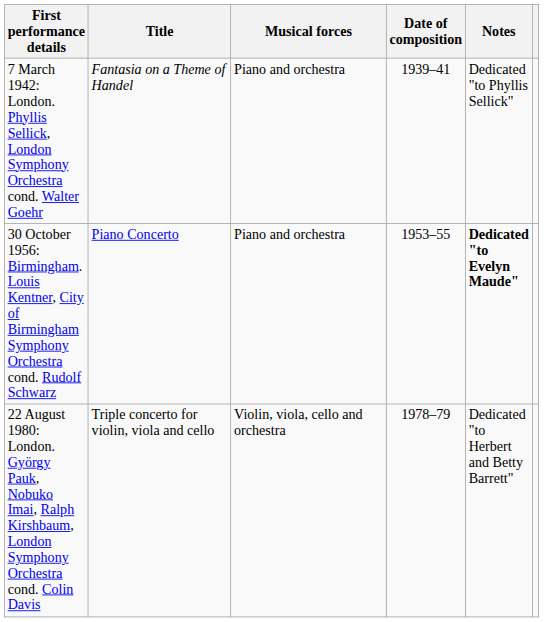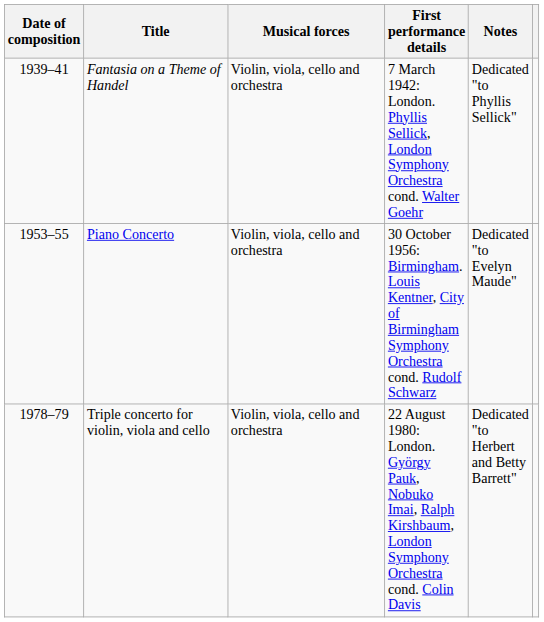columns swapped: Date of composition <-> First performance details
Fantasia on a Theme of Handel | Musical forces: Piano and orchestra -> Violin, viola, cello and orchestra
Piano Concerto | Musical forces: Piano and orchestra -> Violin, viola, cello and orchestra
Piano Concerto | Notes: bold -> normal
